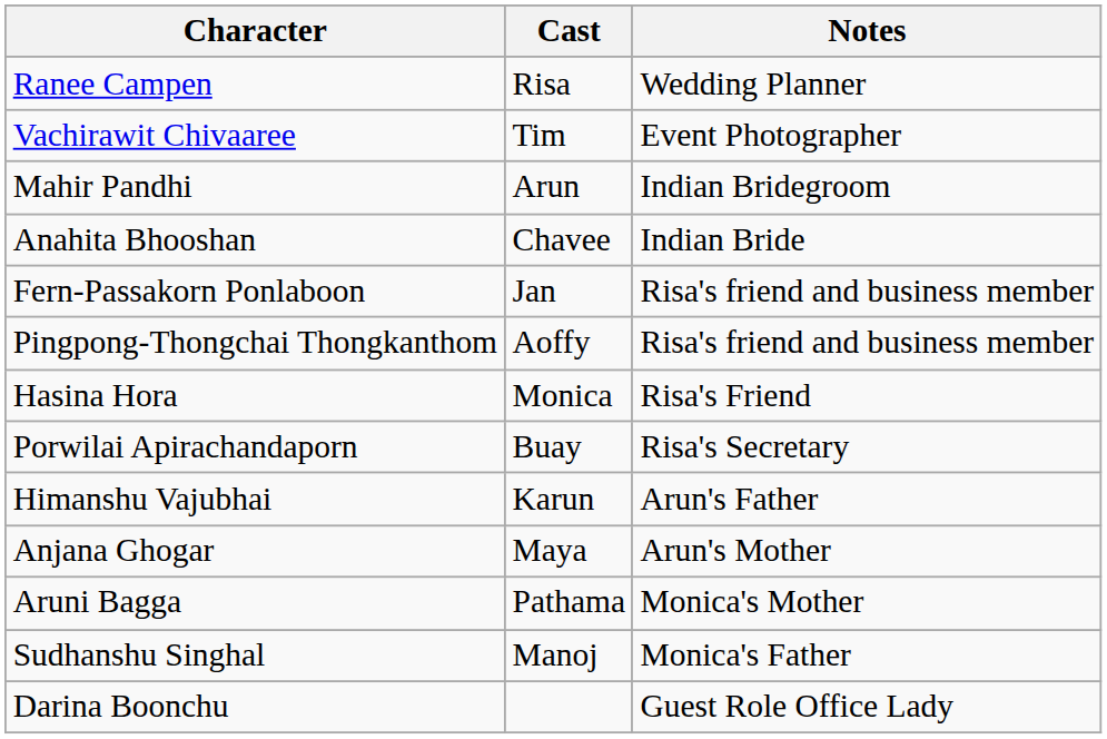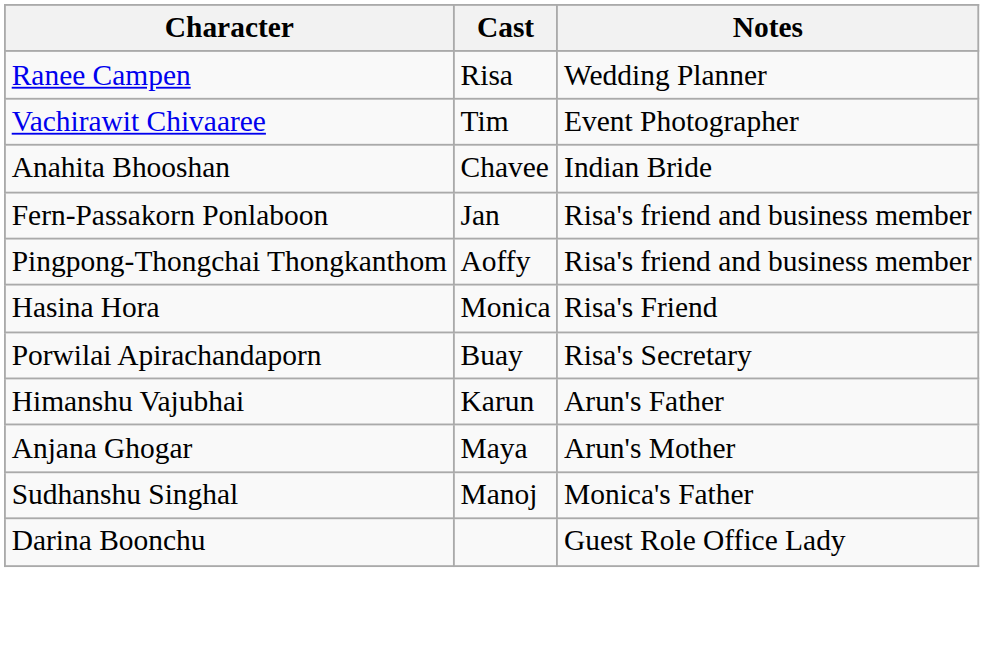- row: Mahir Pandhi | Arun | Indian Bridegroom
- row: Aruni Bagga | Pathama | Monica's Mother
